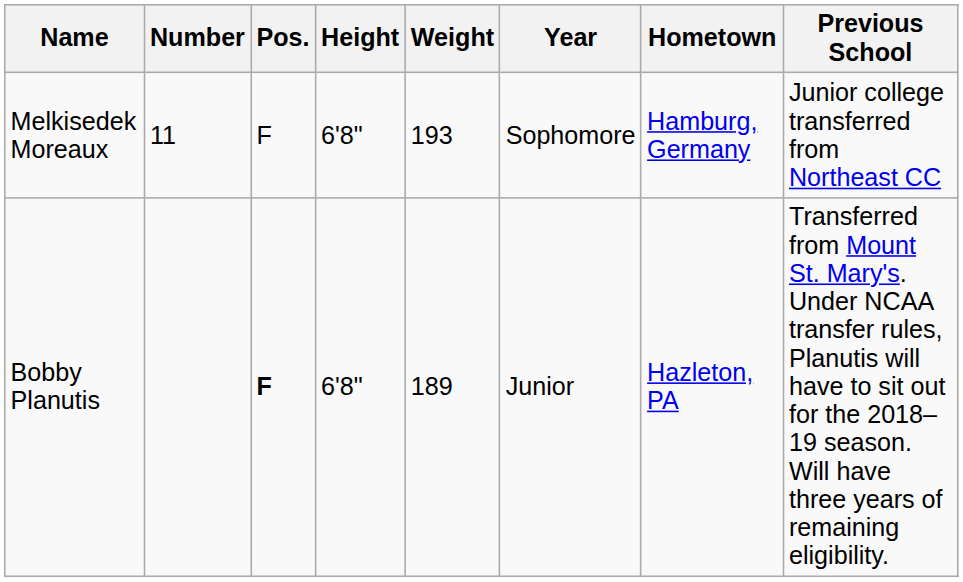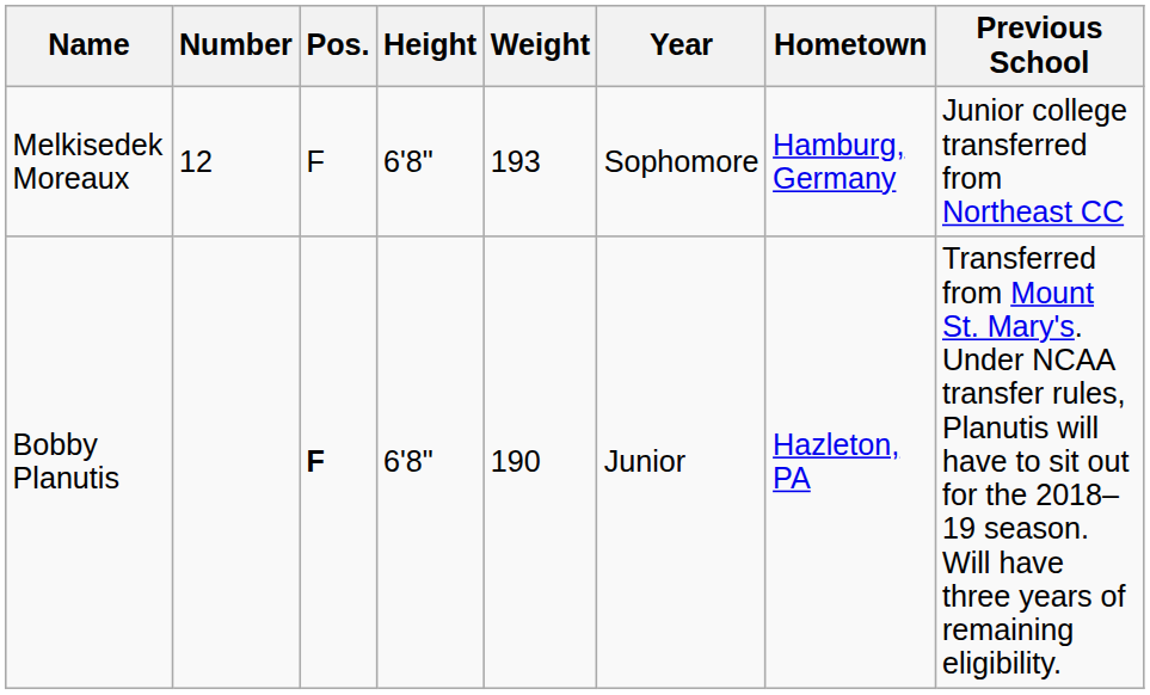Melkisedek Moreaux | Number: 11 -> 12
Bobby Planutis | Weight: 189 -> 190
